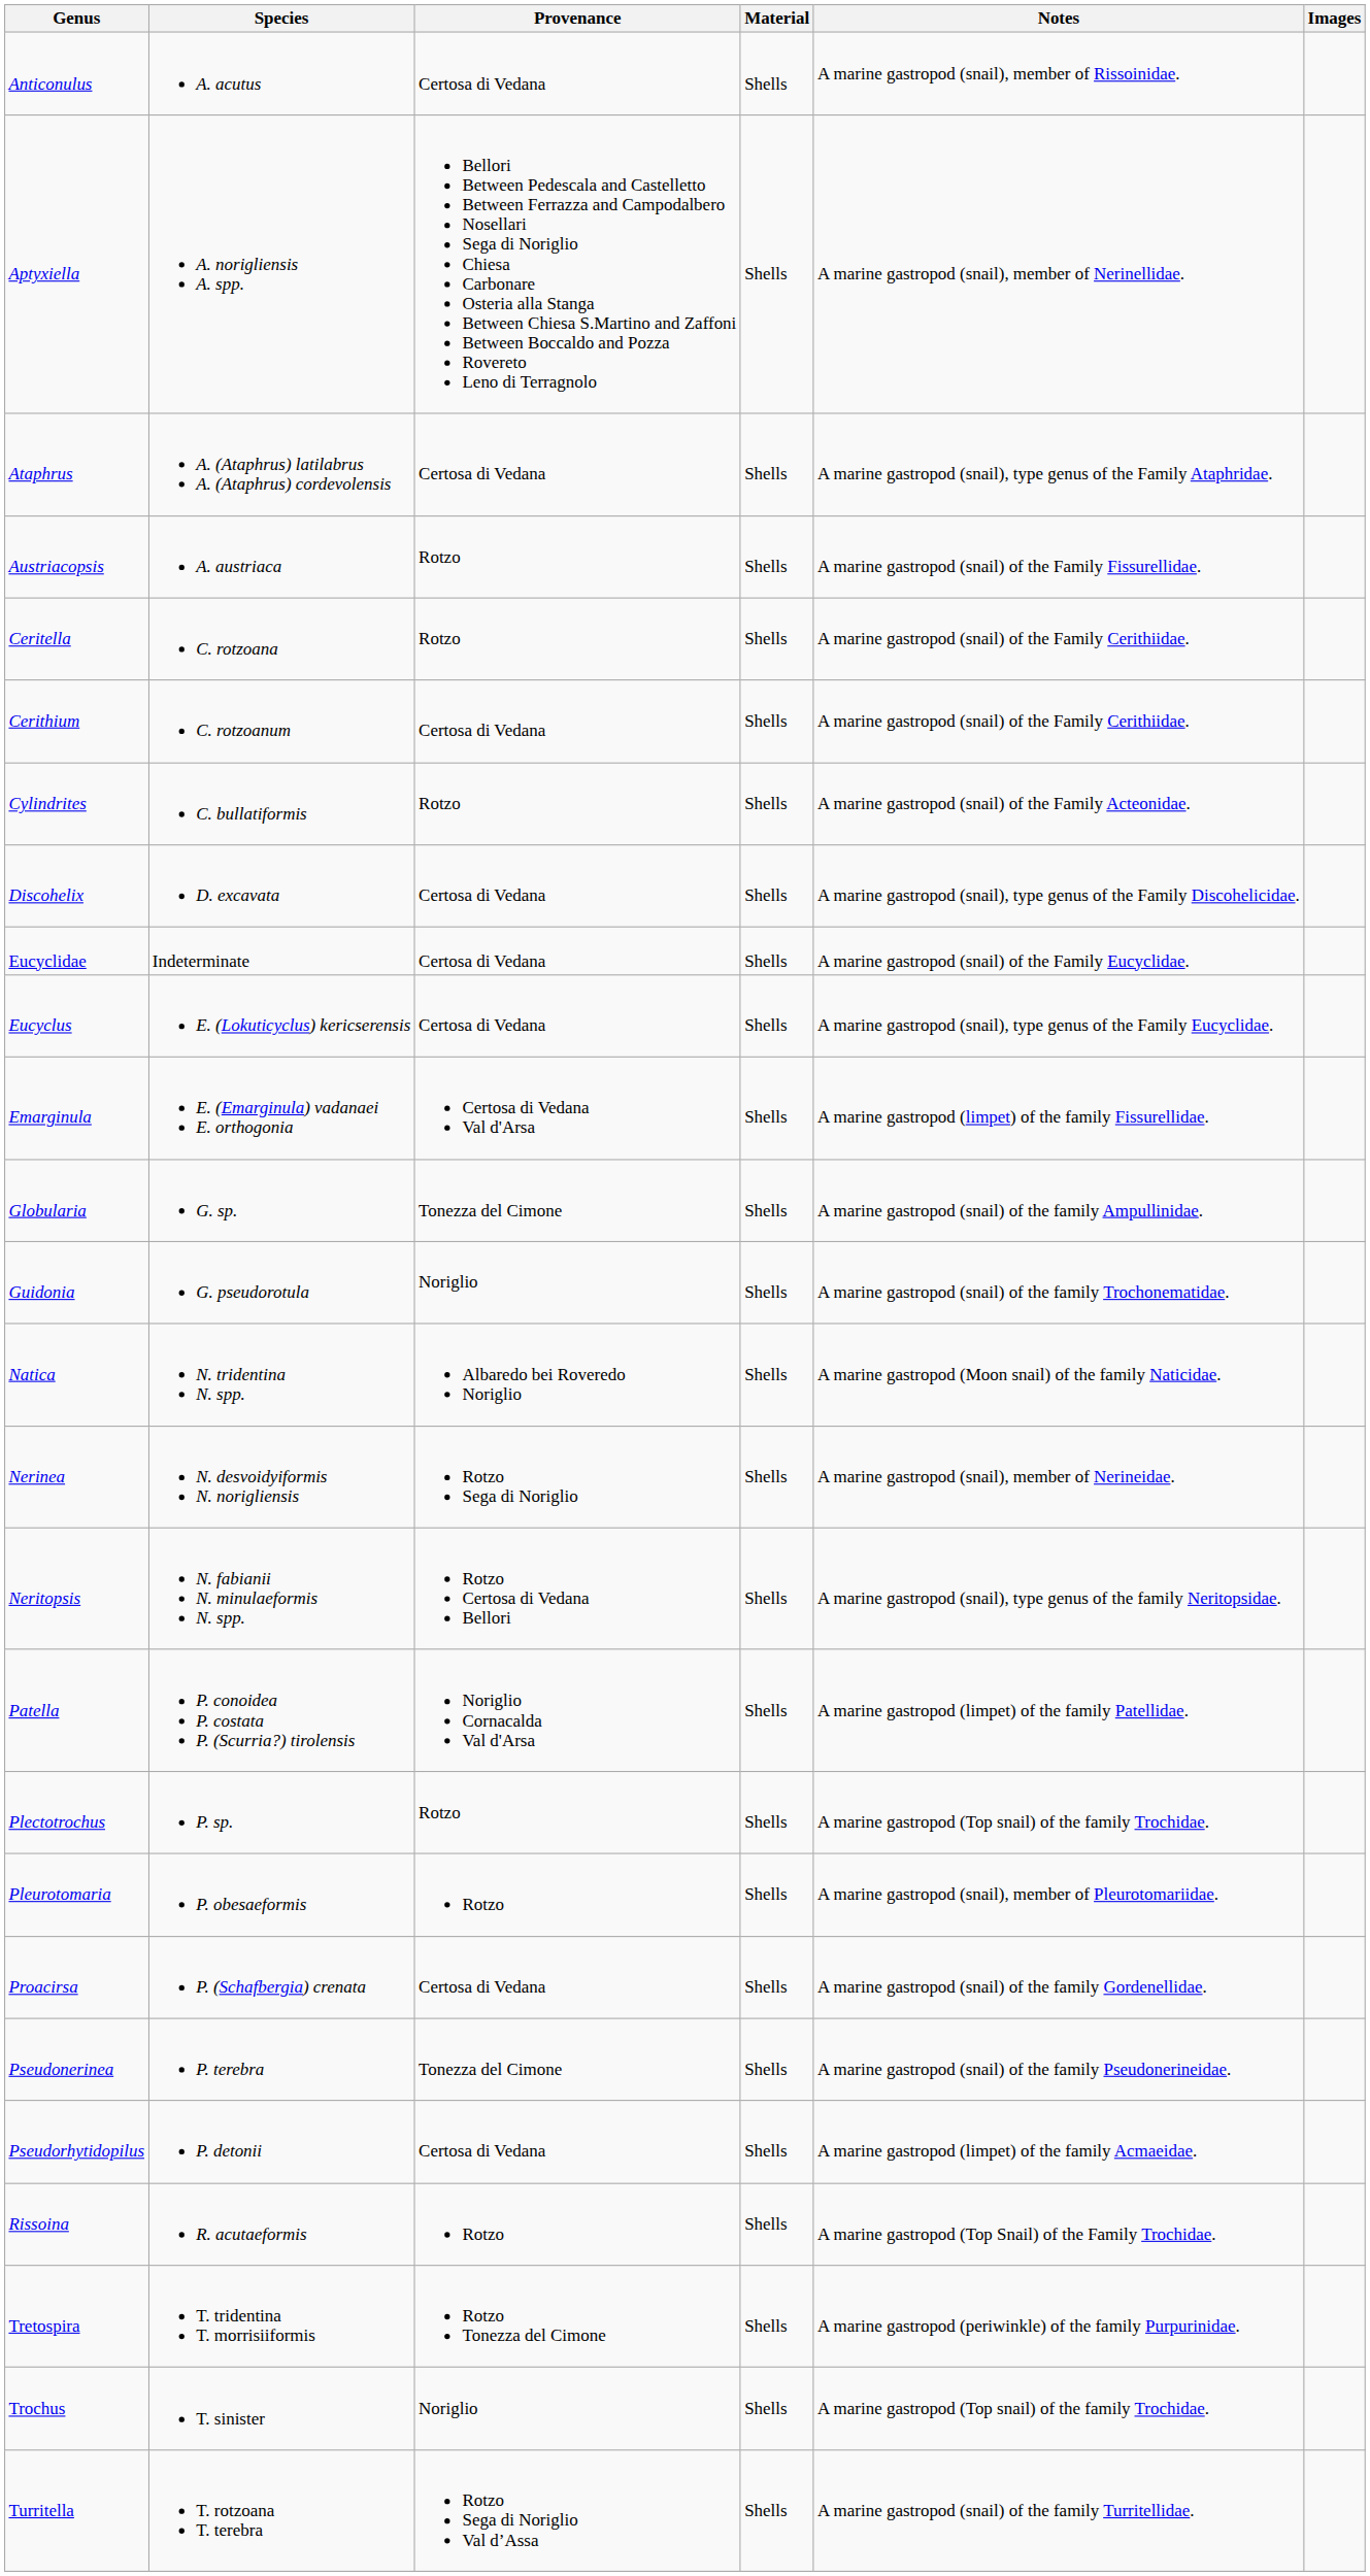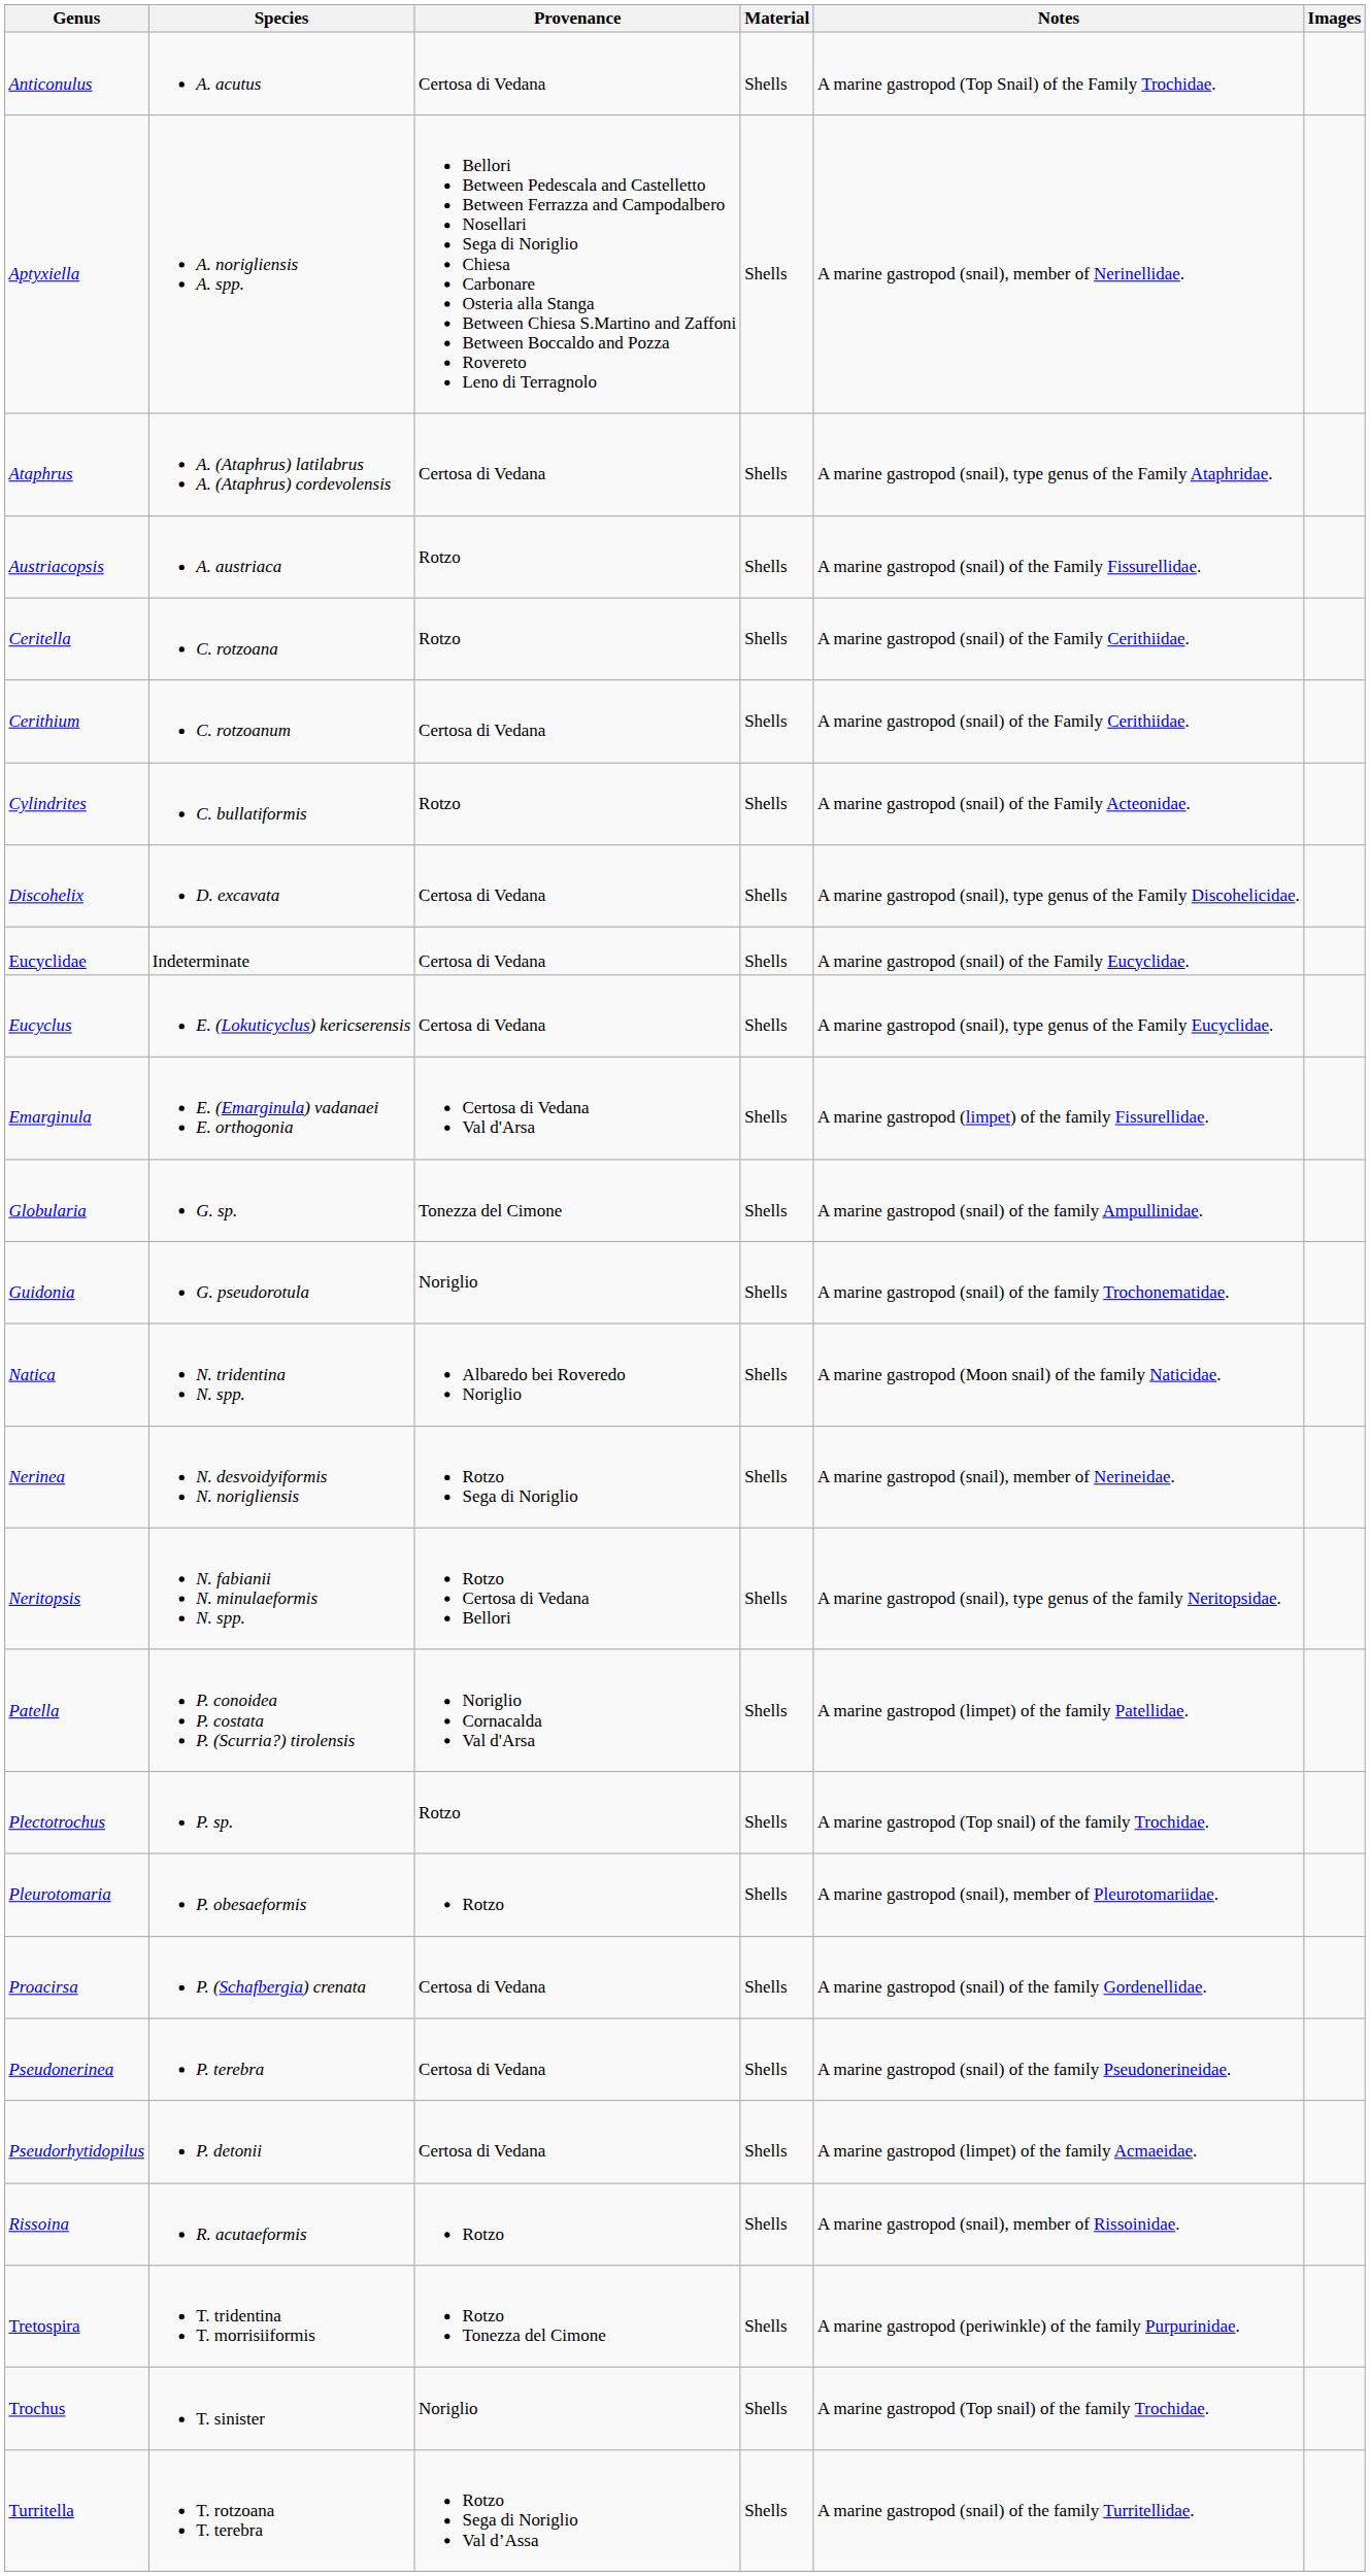Anticonulus | Notes: A marine gastropod (snail), member of Rissoinidae. -> A marine gastropod (Top Snail) of the Family Trochidae.
Pseudonerinea | Provenance: Tonezza del Cimone -> Certosa di Vedana
Rissoina | Notes: A marine gastropod (Top Snail) of the Family Trochidae. -> A marine gastropod (snail), member of Rissoinidae.
